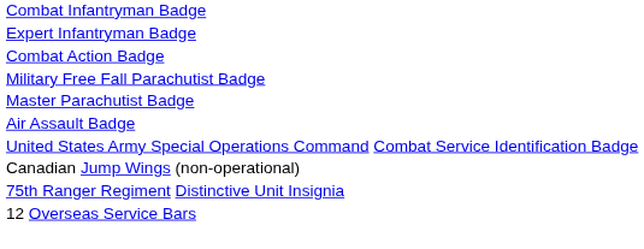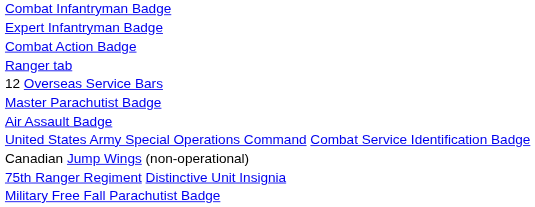+ row: Ranger tab
rows swapped: Military Free Fall Parachutist Badge <-> 12 Overseas Service Bars
